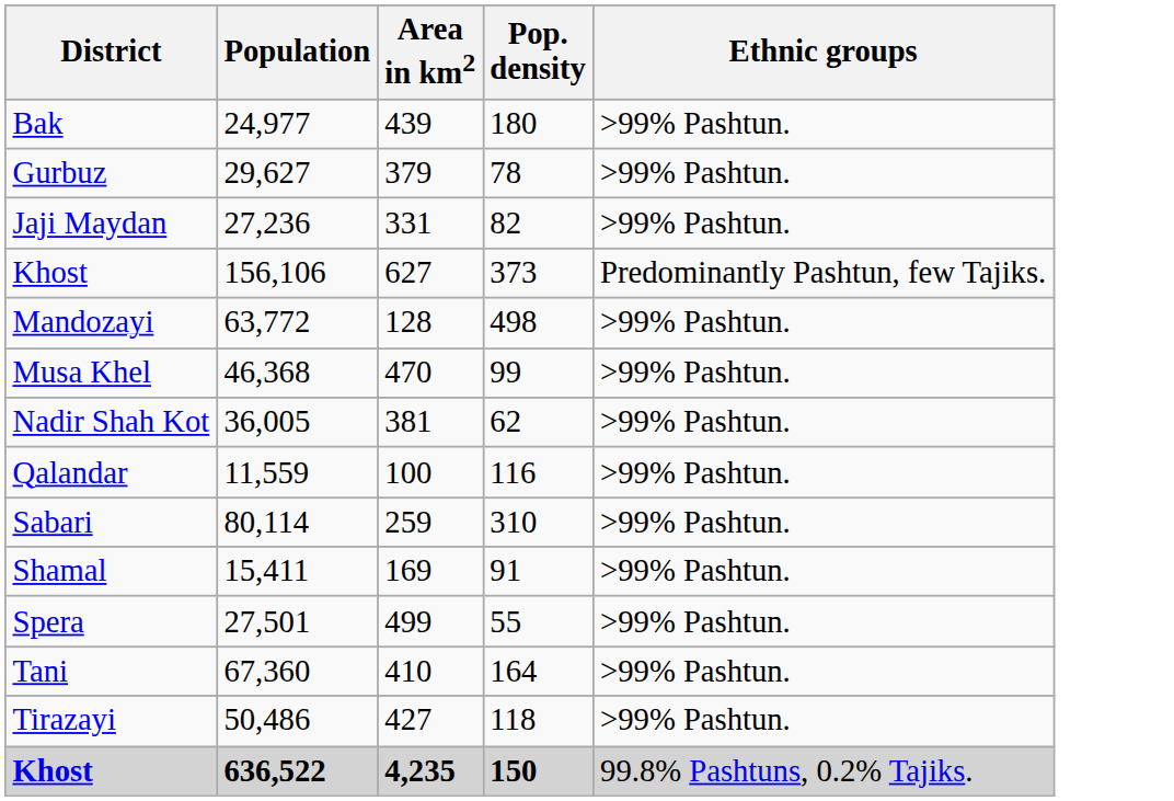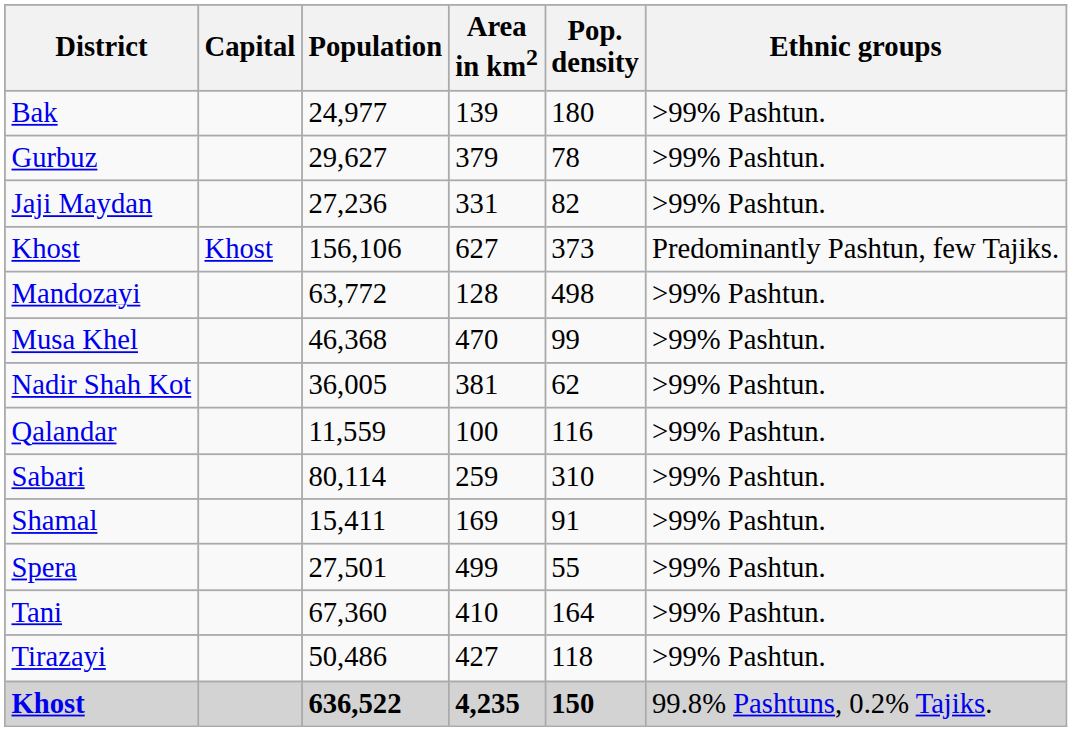+ column: Capital | Khost
Bak | Area in km2: 439 -> 139
